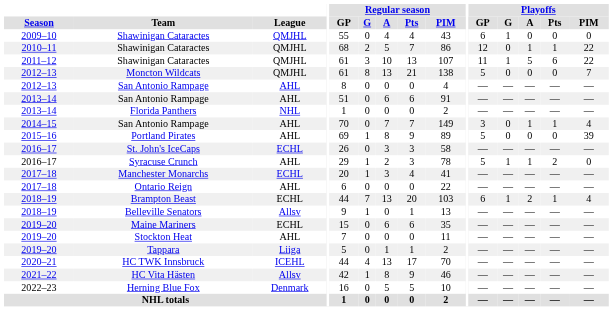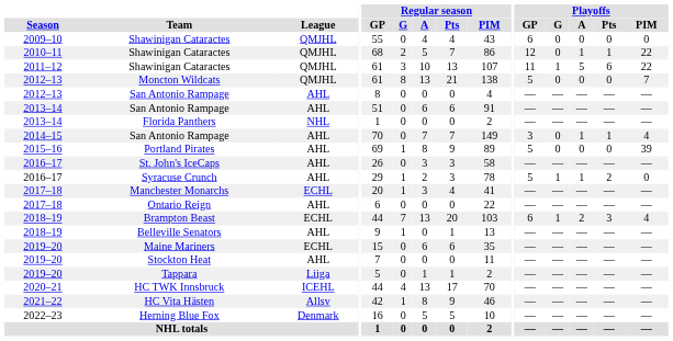2009–10 / Shawinigan Cataractes | Playoffs / G: 1 -> 0
St. John's IceCaps | League: ECHL -> AHL
Brampton Beast | Playoffs / Pts: 1 -> 3
Belleville Senators | League: Allsv -> AHL
